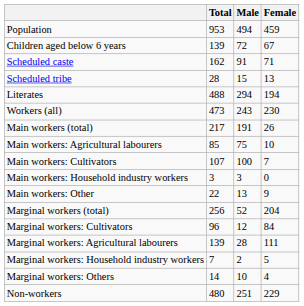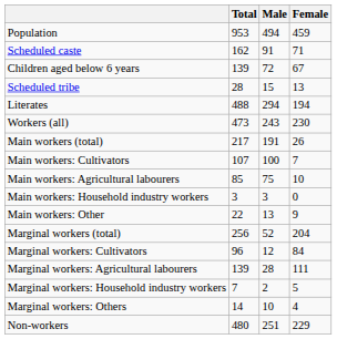rows swapped: Children aged below 6 years <-> Scheduled caste
rows swapped: Main workers: Cultivators <-> Main workers: Agricultural labourers
